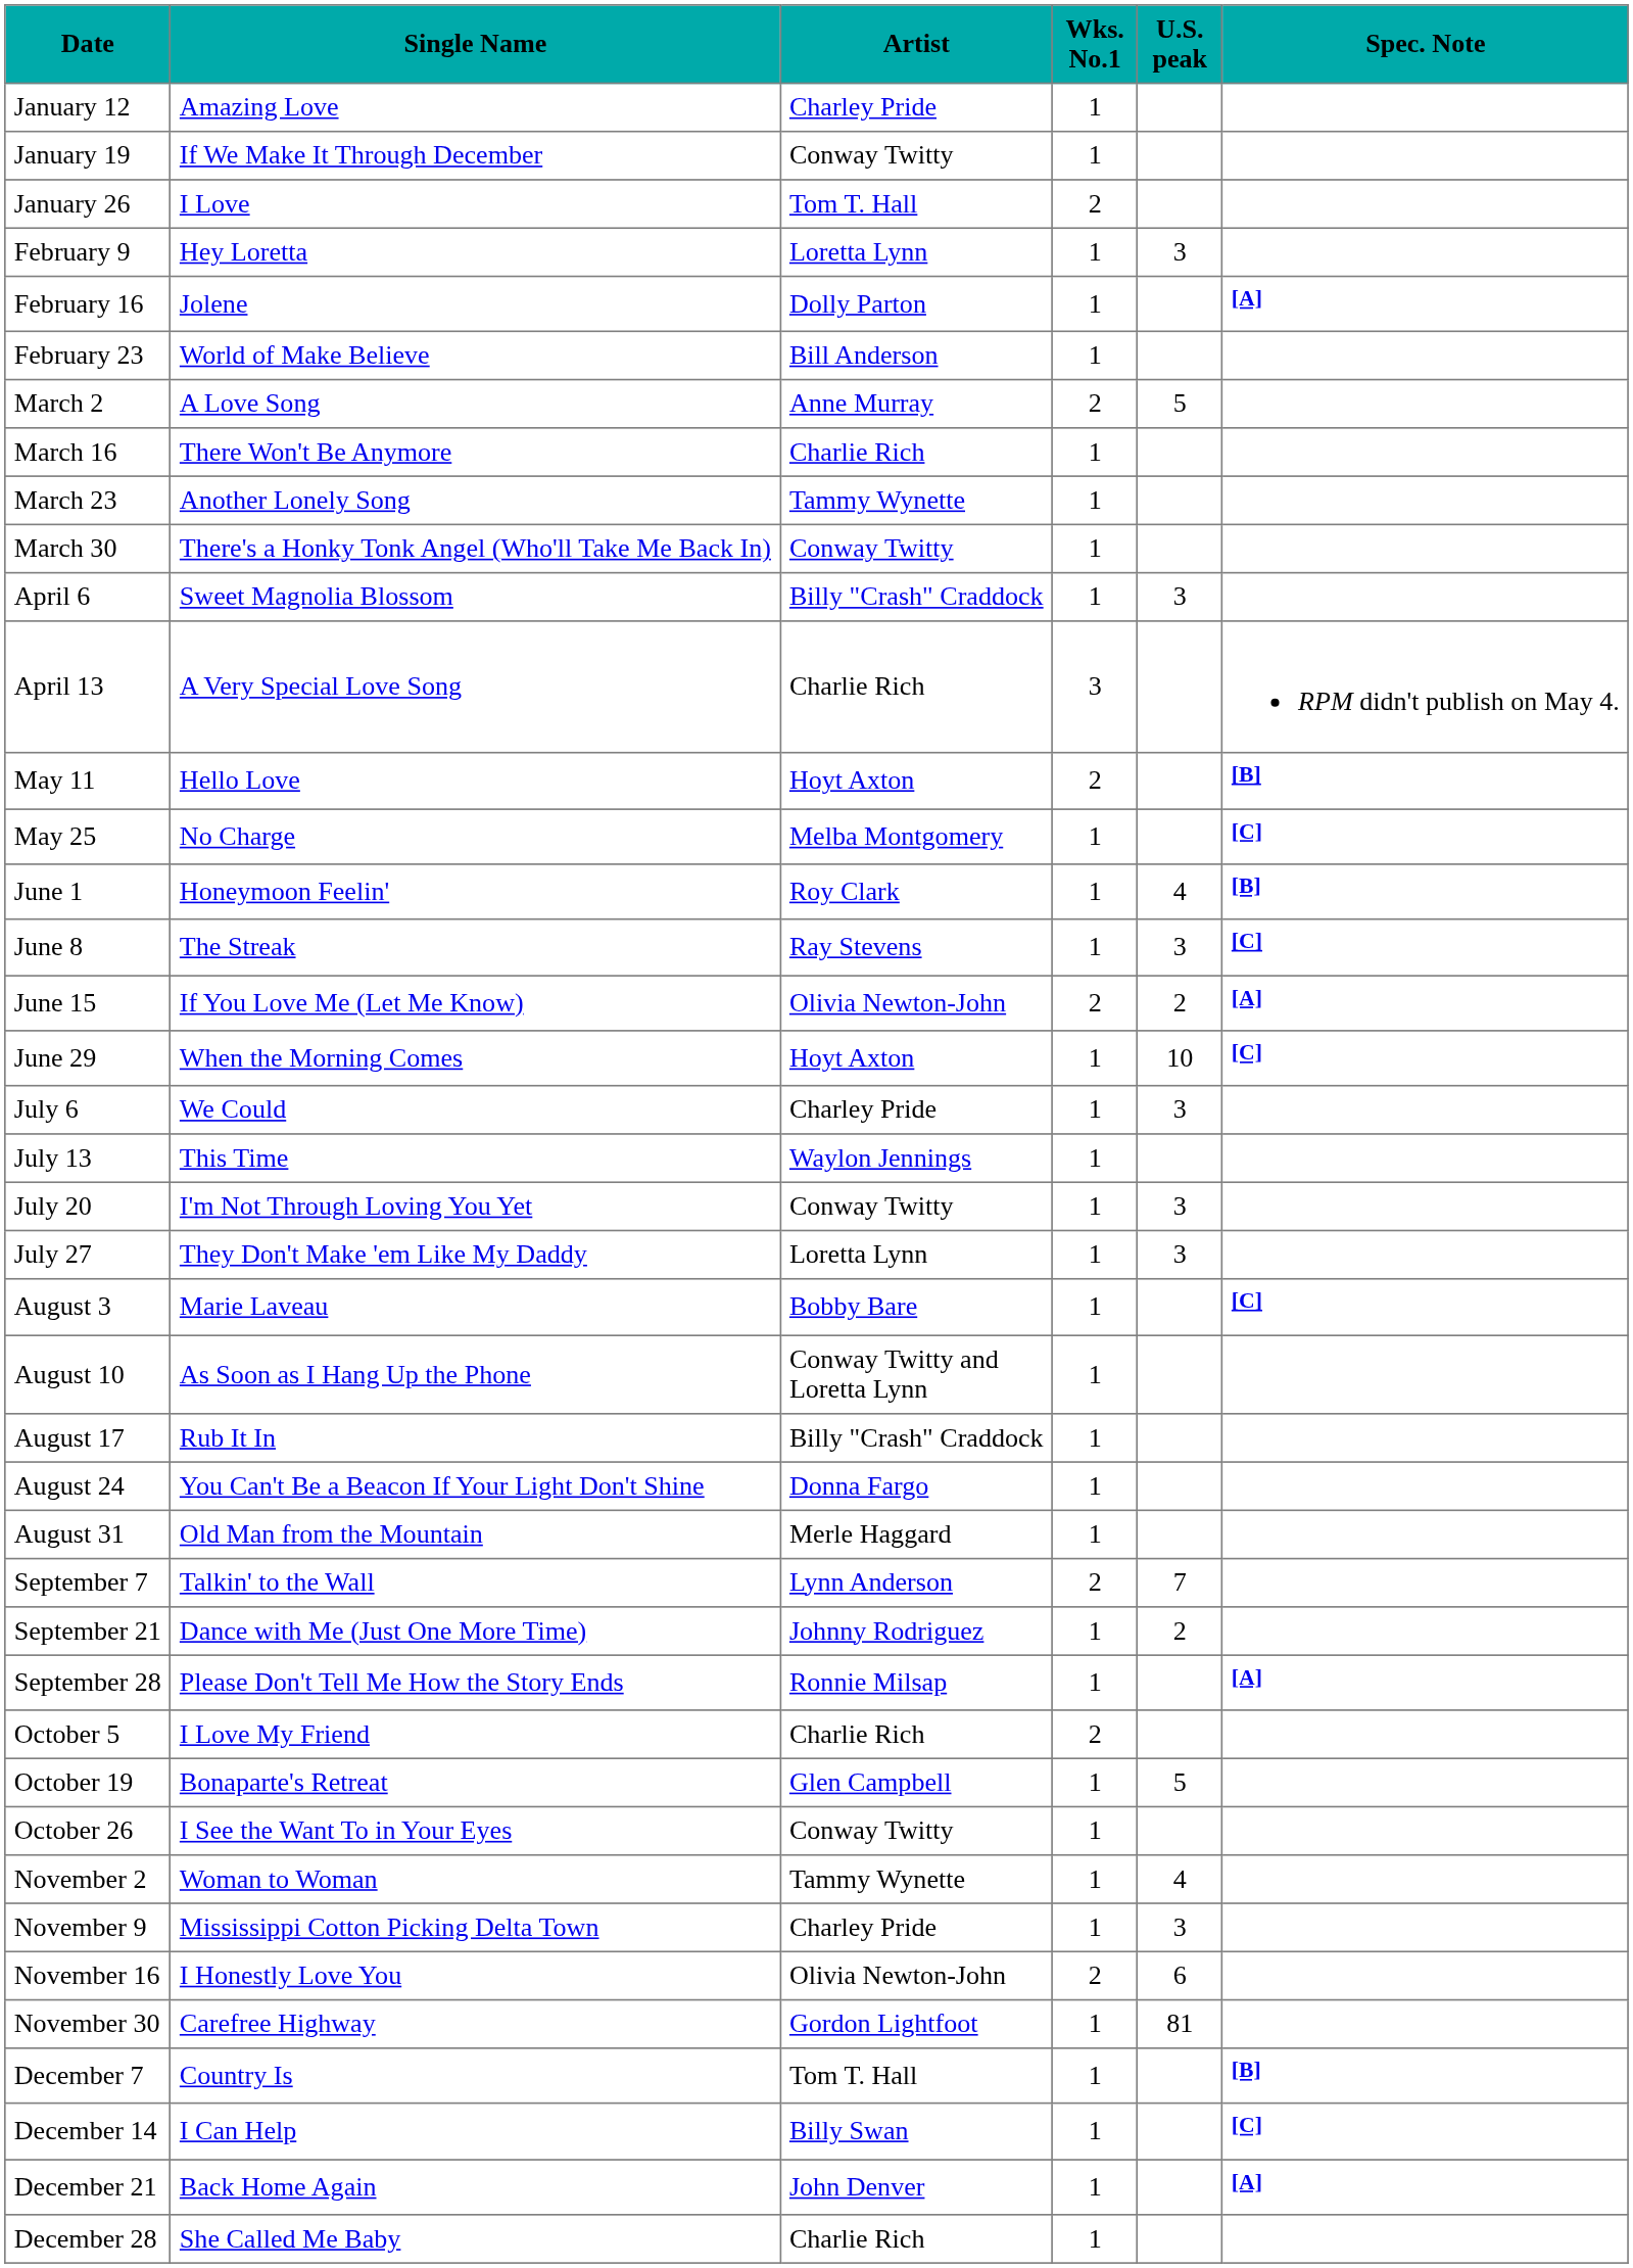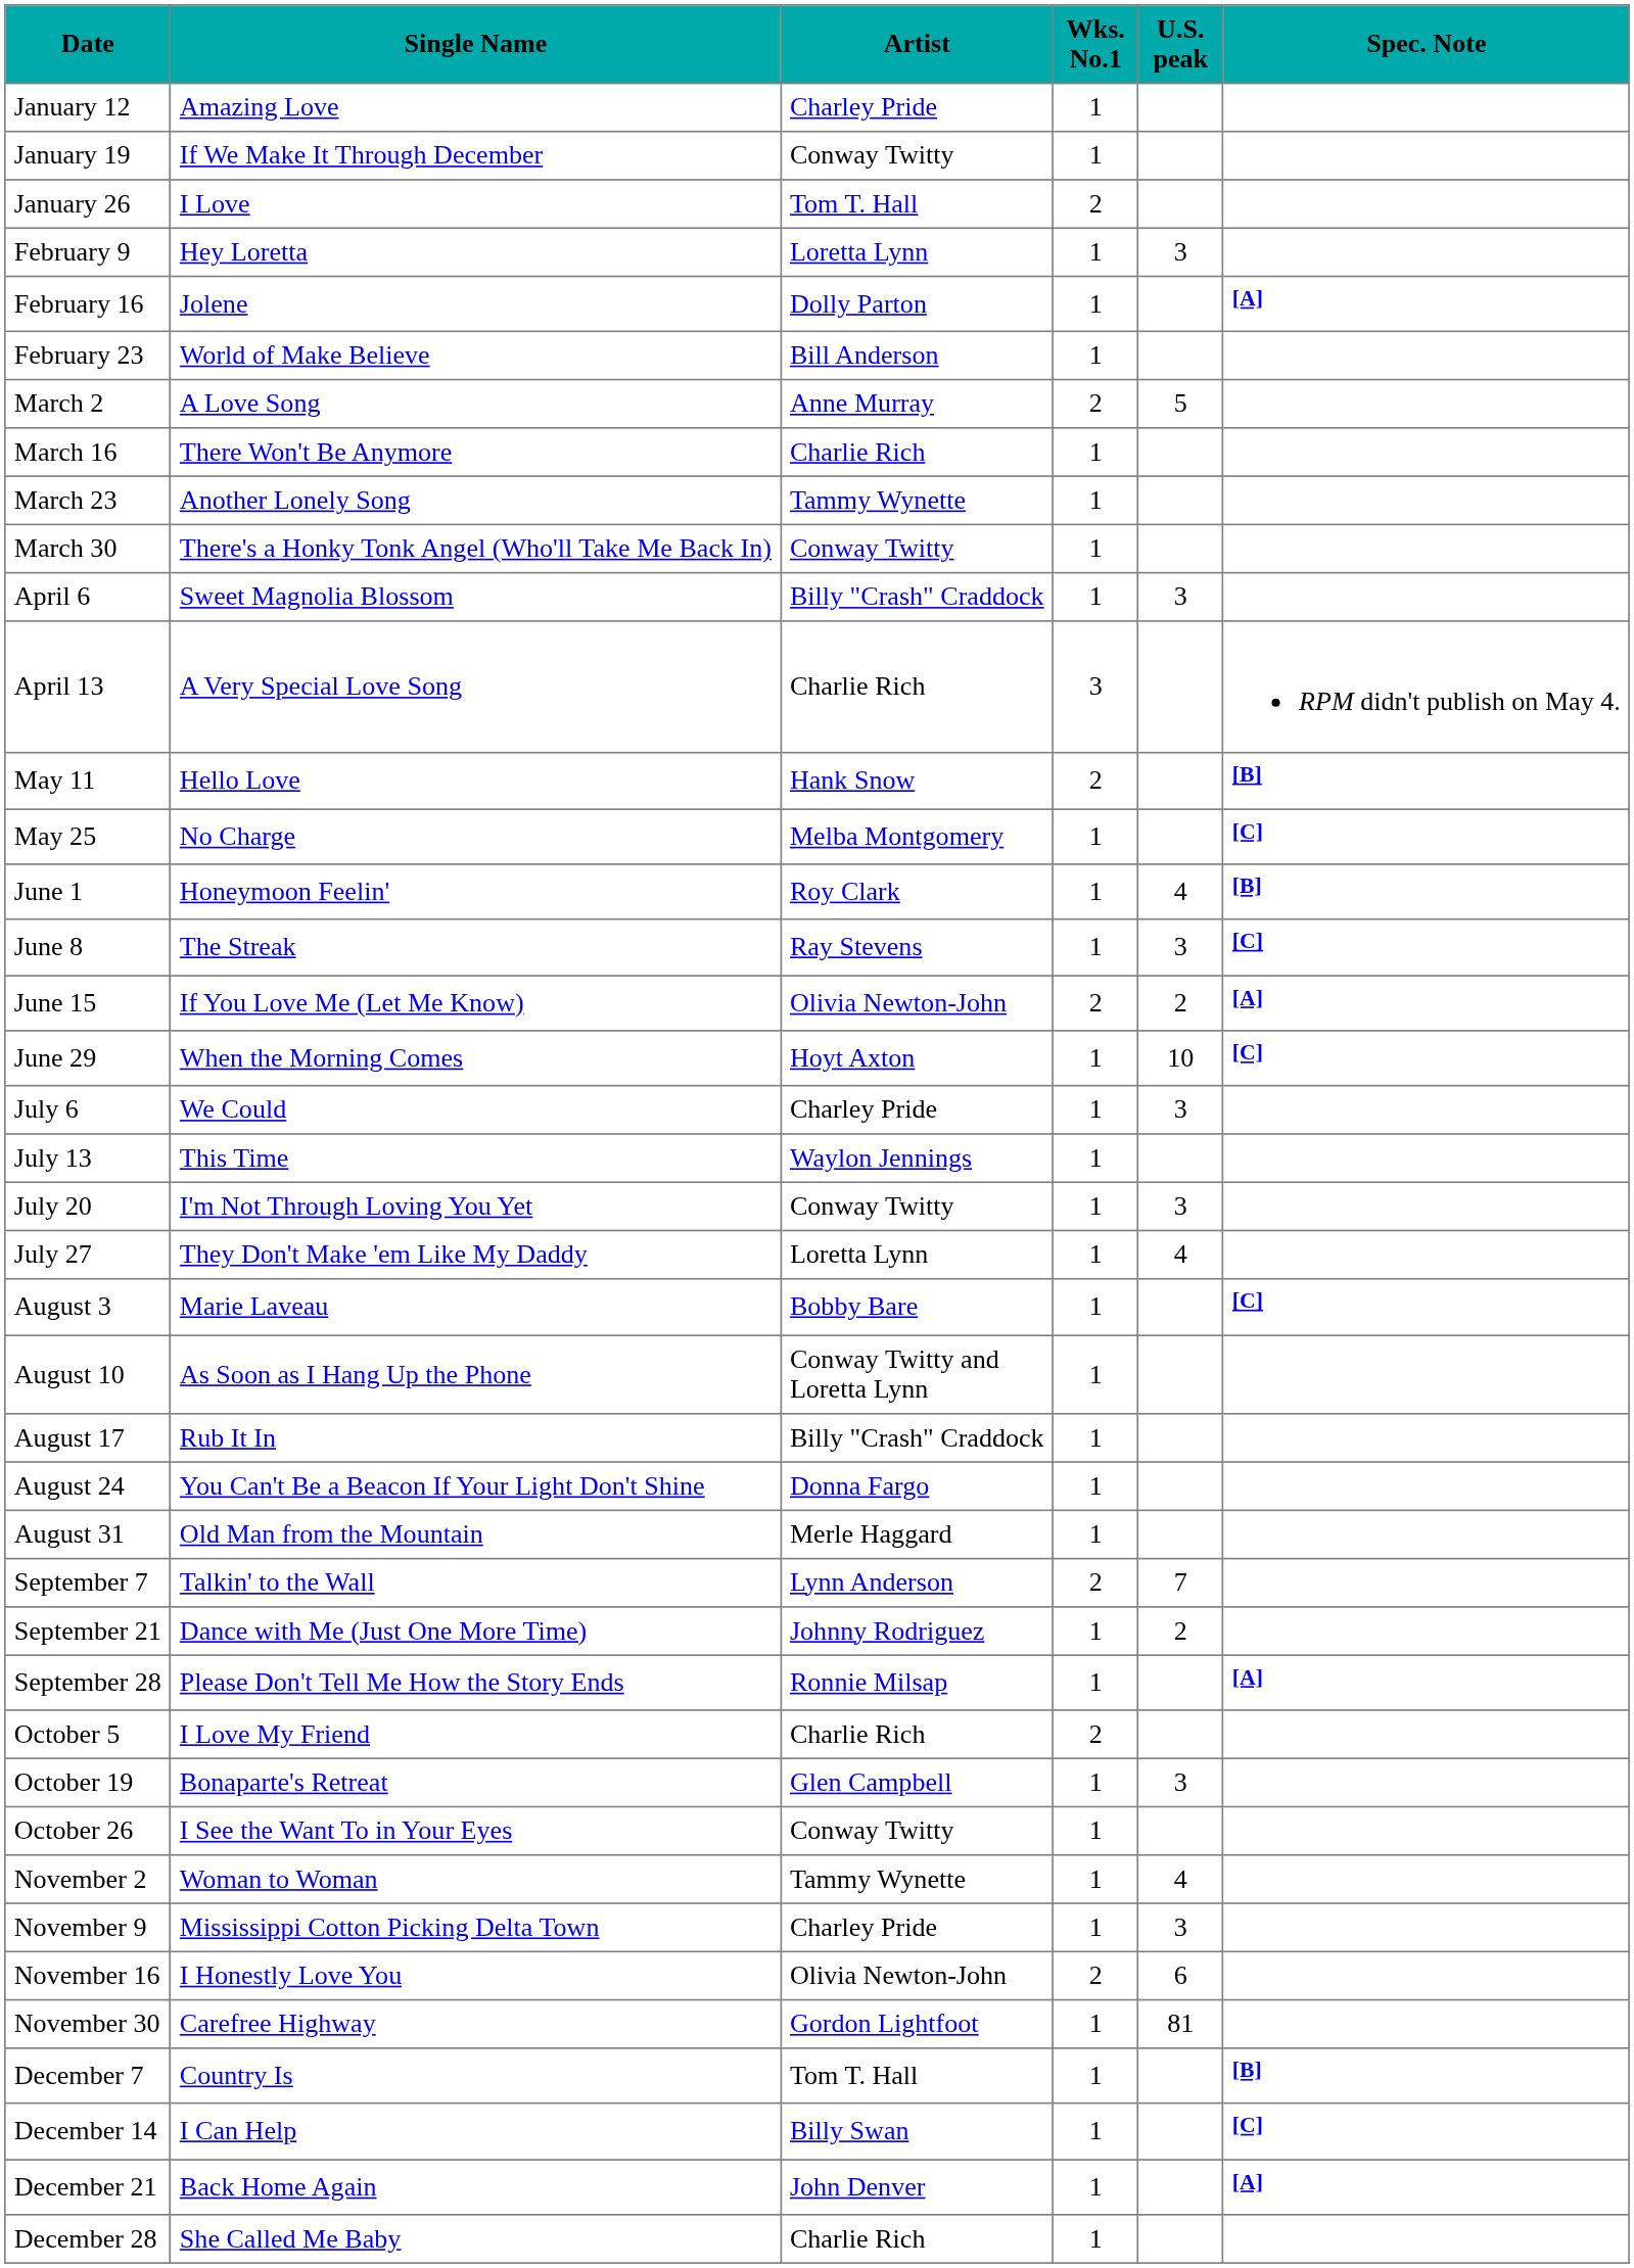May 11 | Artist: Hoyt Axton -> Hank Snow
July 27 | U.S. peak: 3 -> 4
October 19 | U.S. peak: 5 -> 3
